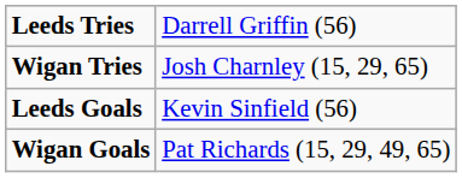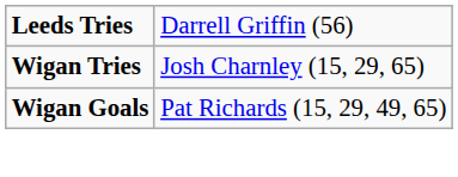- row: Leeds Goals | Kevin Sinfield (56)
